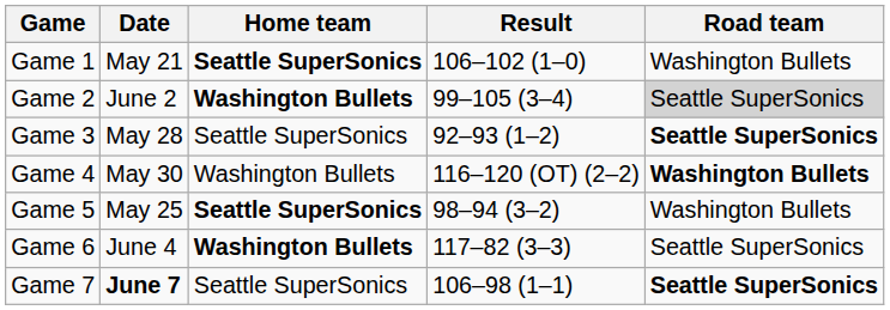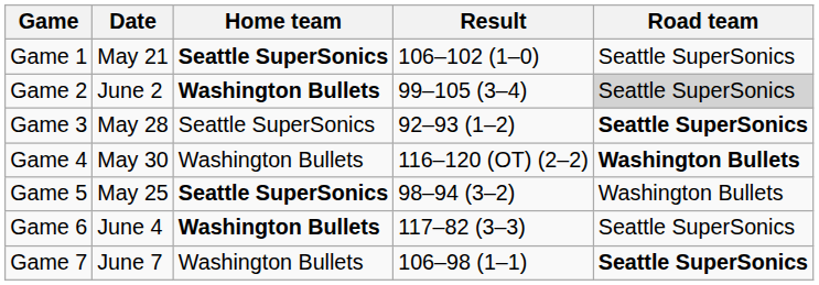Game 1 | Road team: Washington Bullets -> Seattle SuperSonics
Game 7 | Date: bold -> normal
Game 7 | Home team: Seattle SuperSonics -> Washington Bullets
